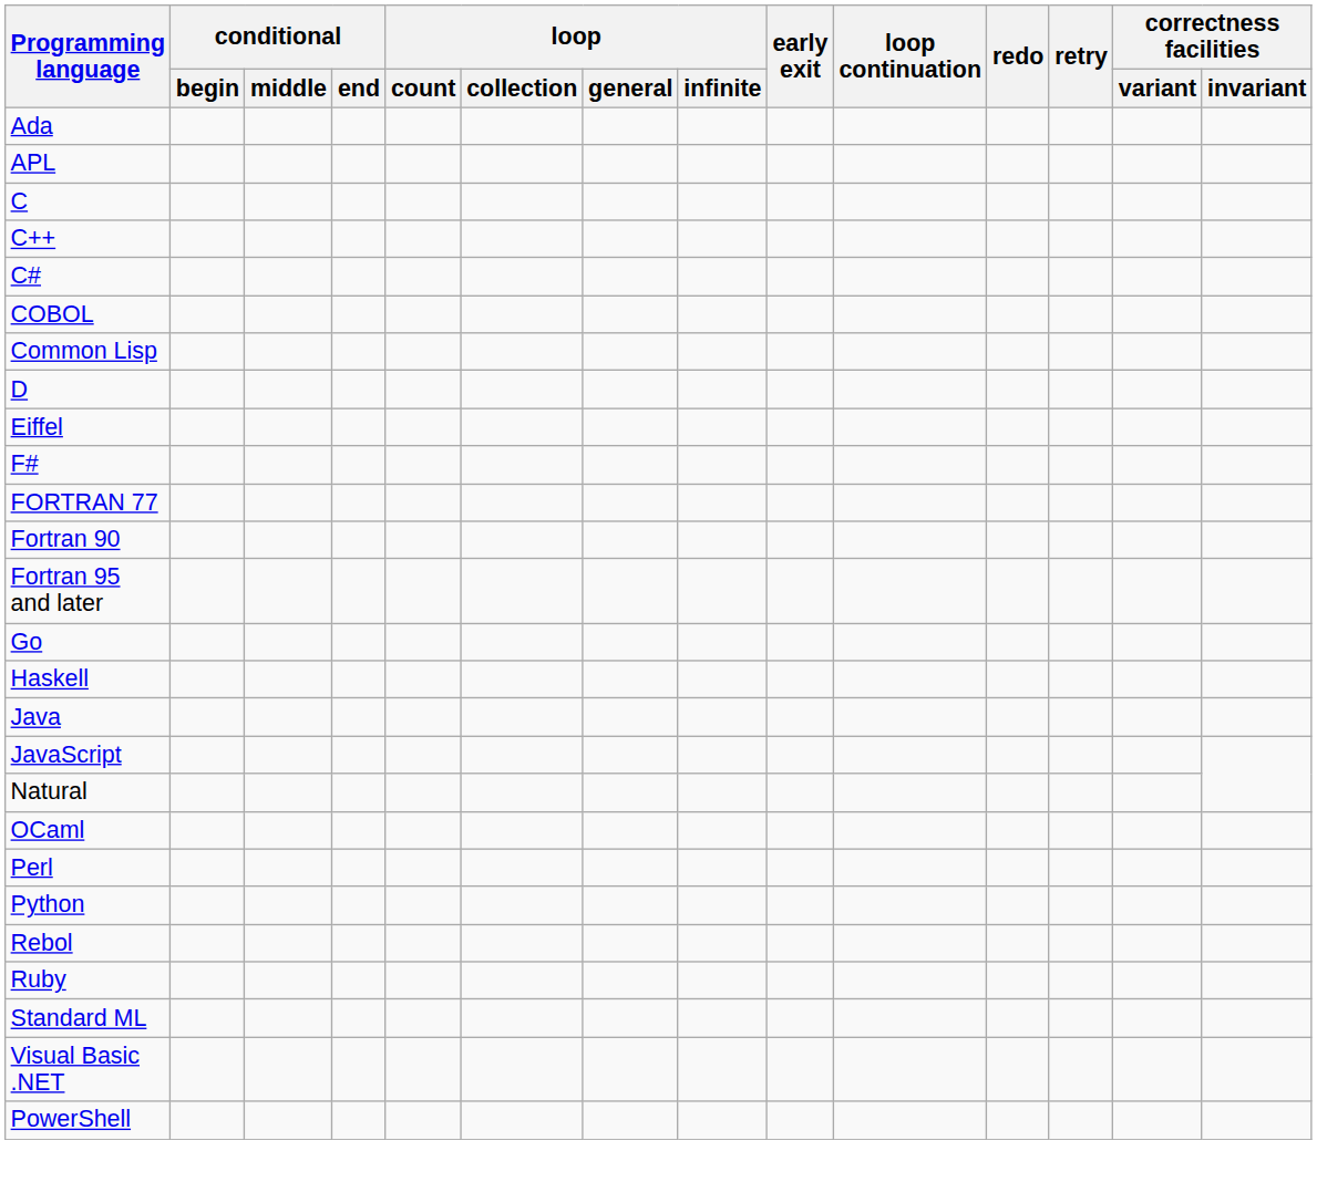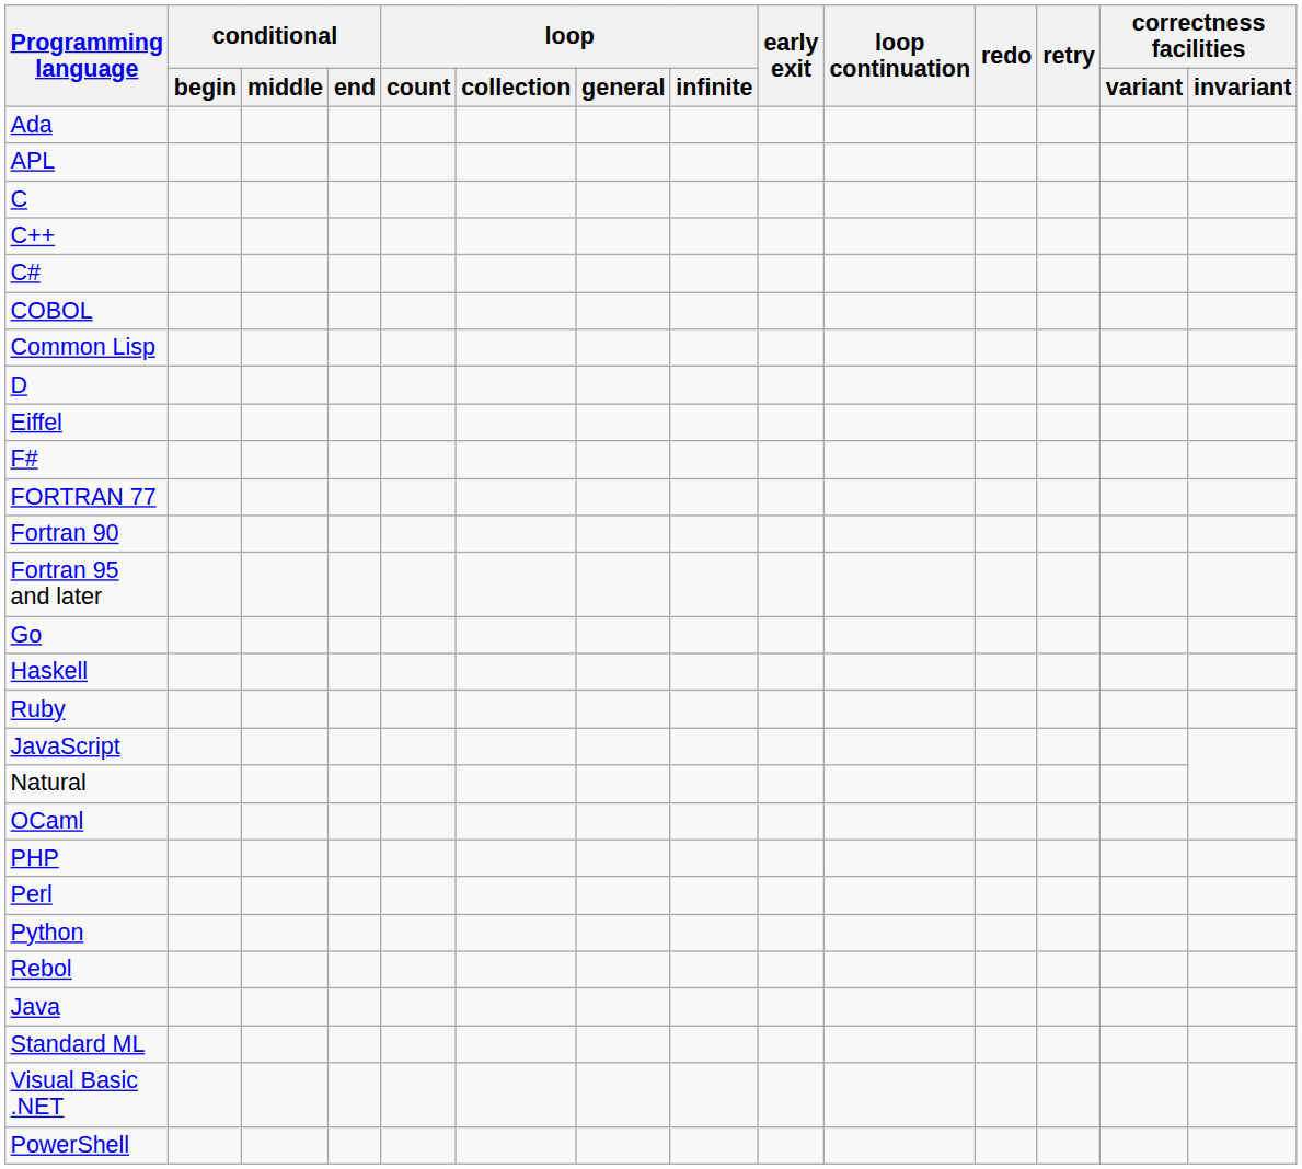rows swapped: Java <-> Ruby
+ row: PHP
